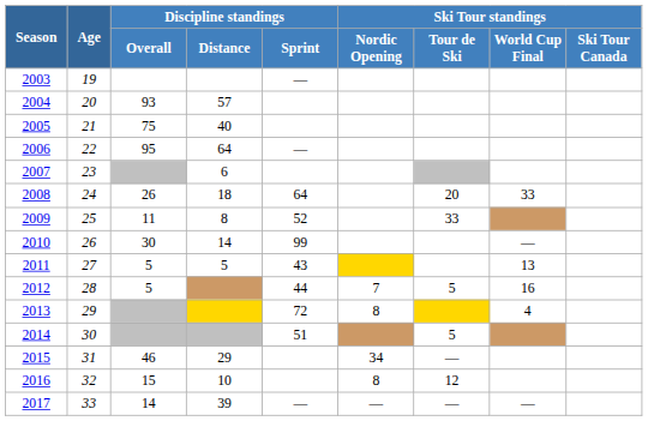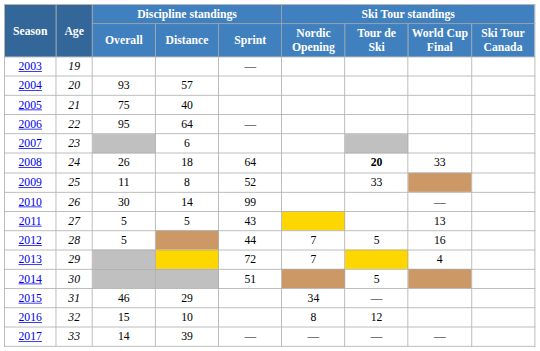2008 | Ski Tour standings / Tour de Ski: normal -> bold
2013 | Ski Tour standings / Nordic Opening: 8 -> 7
